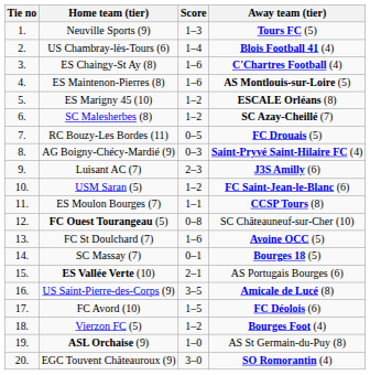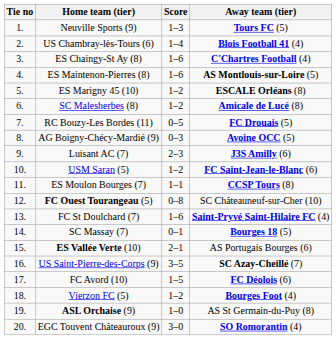SC Malesherbes (8) | Away team (tier): SC Azay-Cheillé (7) -> Amicale de Lucé (8)
AG Boigny-Chécy-Mardié (9) | Away team (tier): Saint-Pryvé Saint-Hilaire FC (4) -> Avoine OCC (5)
FC St Doulchard (7) | Away team (tier): Avoine OCC (5) -> Saint-Pryvé Saint-Hilaire FC (4)
US Saint-Pierre-des-Corps (9) | Away team (tier): Amicale de Lucé (8) -> SC Azay-Cheillé (7)
